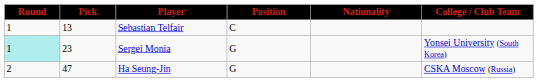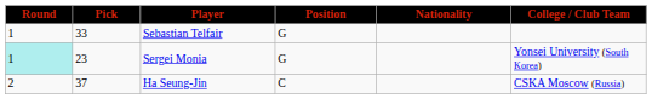Sebastian Telfair | Pick: 13 -> 33
Sebastian Telfair | Position: C -> G
Ha Seung-Jin | Pick: 47 -> 37
Ha Seung-Jin | Position: G -> C
